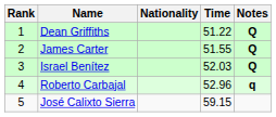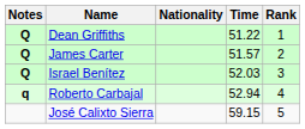columns swapped: Rank <-> Notes
James Carter | Time: 51.55 -> 51.57
Roberto Carbajal | Time: 52.96 -> 52.94
